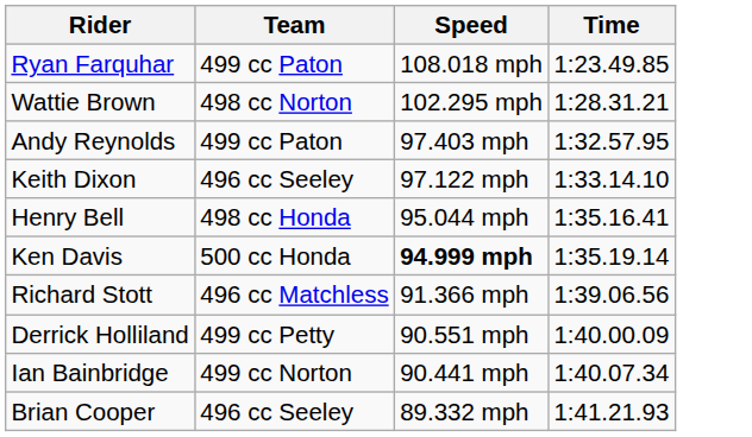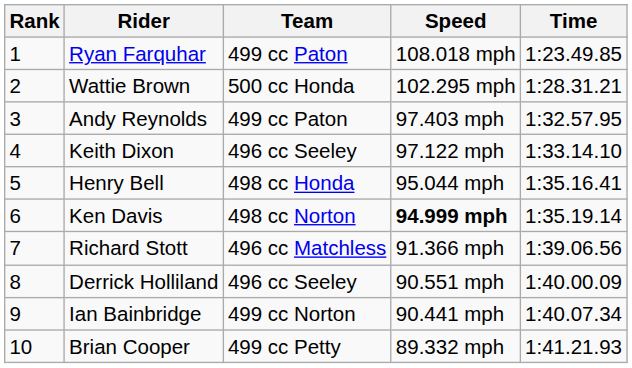+ column: Rank | 1 | 2 | 3 | 4 | 5 | 6 | 7 | 8 | 9 | 10
Wattie Brown | Team: 498 cc Norton -> 500 cc Honda
Ken Davis | Team: 500 cc Honda -> 498 cc Norton
Derrick Holliland | Team: 499 cc Petty -> 496 cc Seeley
Brian Cooper | Team: 496 cc Seeley -> 499 cc Petty
